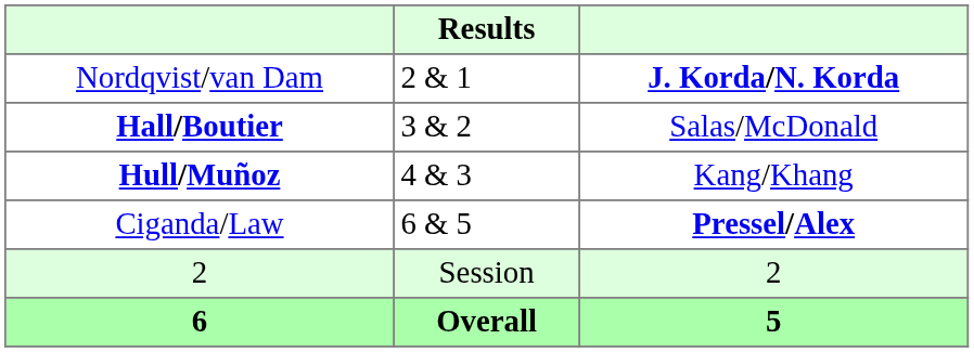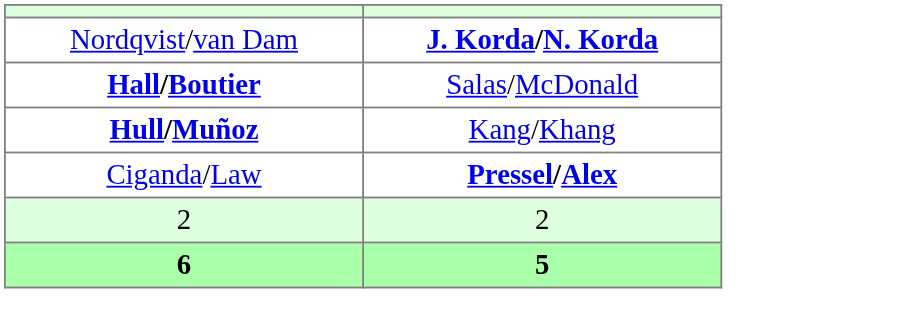- column: Results | 2 & 1 | 3 & 2 | 4 & 3 | 6 & 5 | Session | Overall
